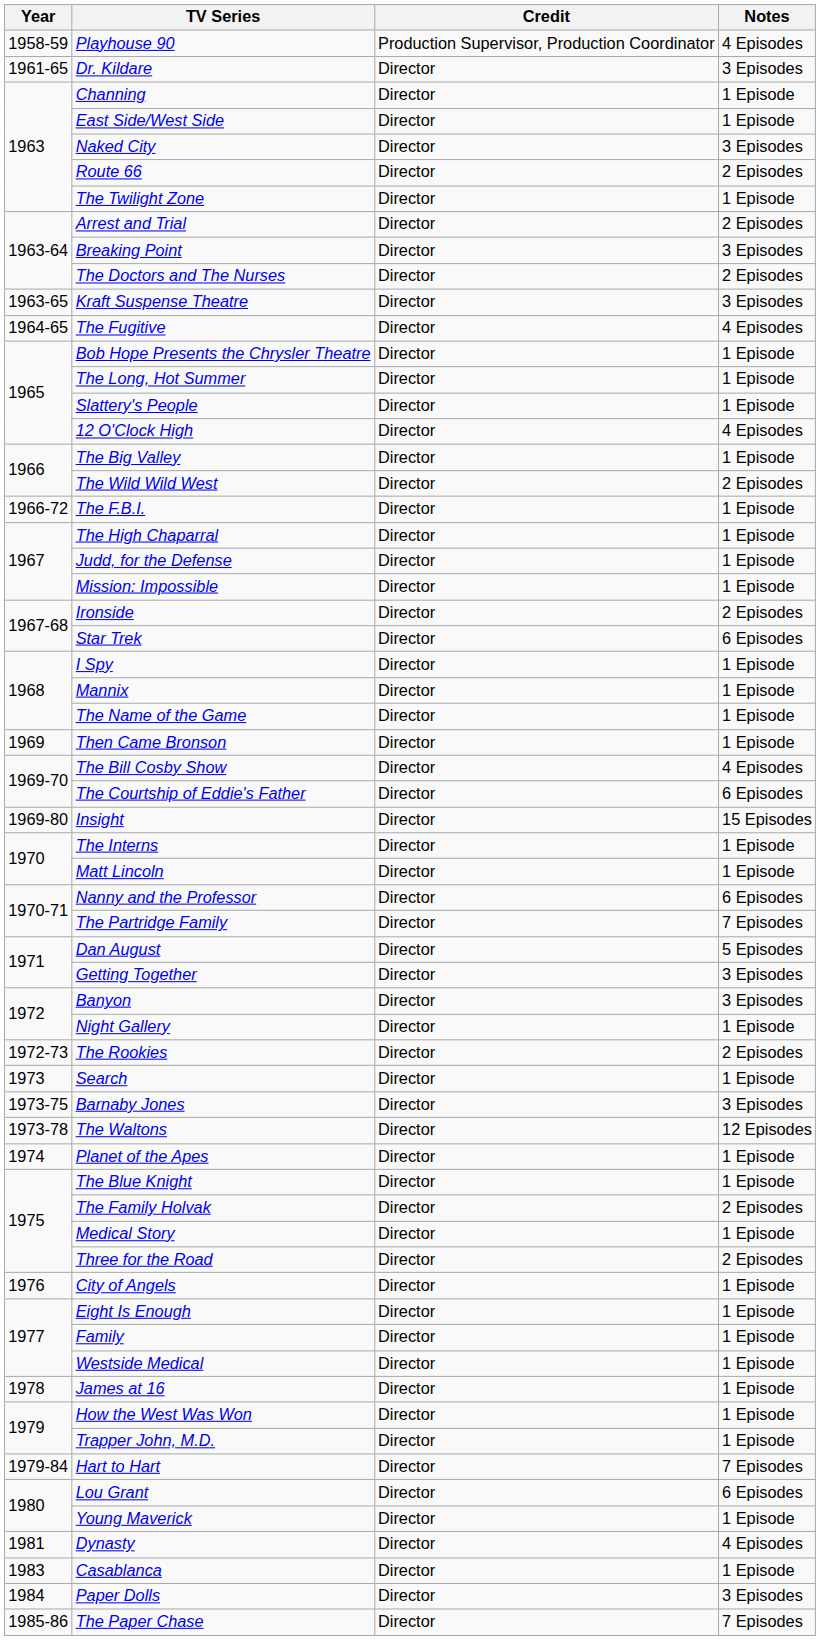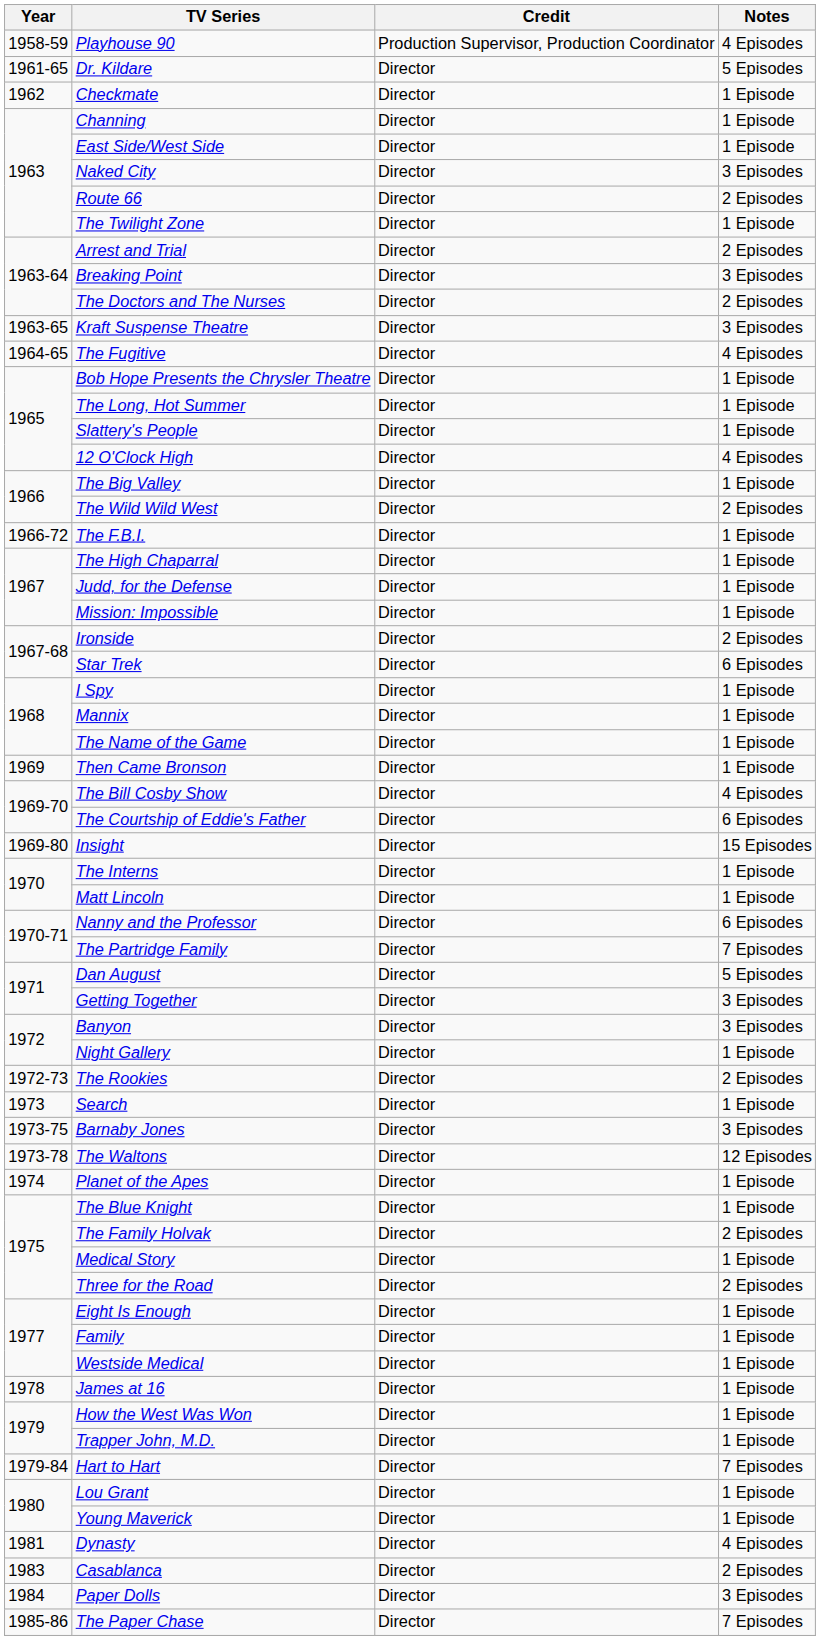Dr. Kildare | Notes: 3 Episodes -> 5 Episodes
+ row: 1962 | Checkmate | Director | 1 Episode
- row: 1976 | City of Angels | Director | 1 Episode
Lou Grant | Notes: 6 Episodes -> 1 Episode
Casablanca | Notes: 1 Episode -> 2 Episodes
